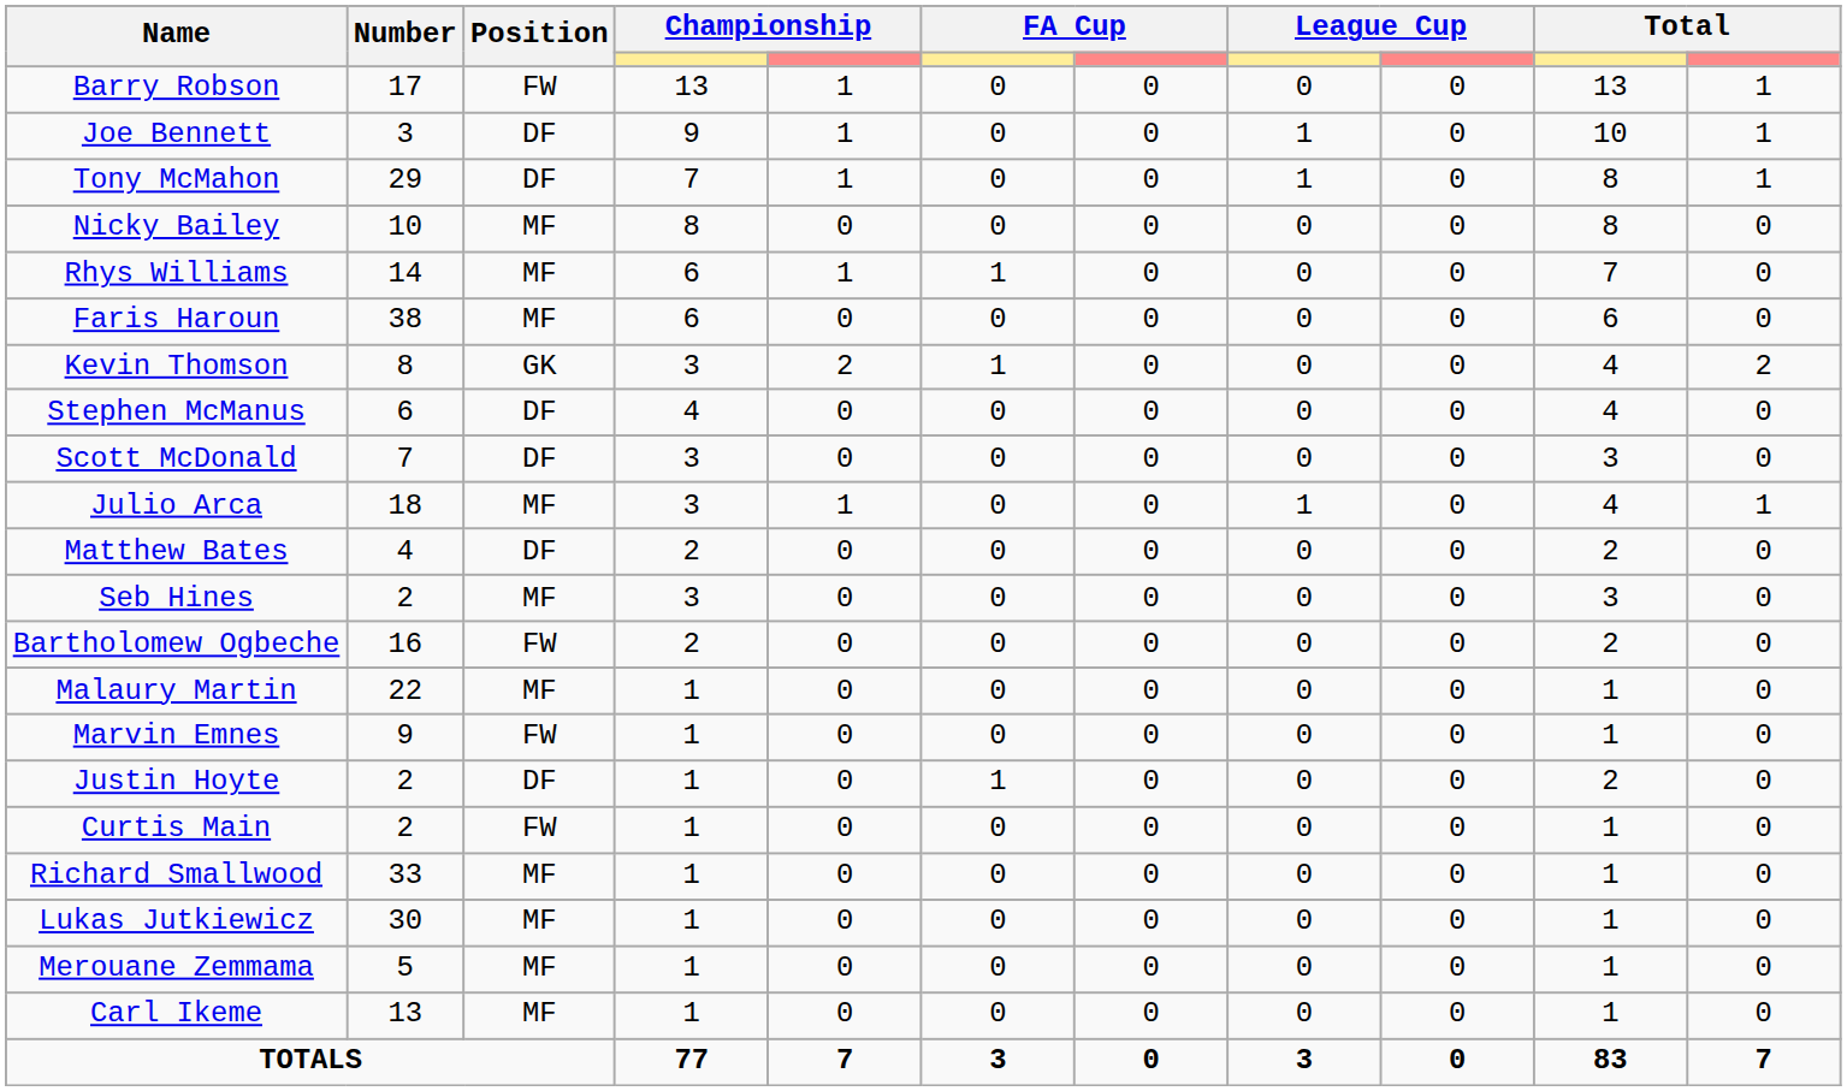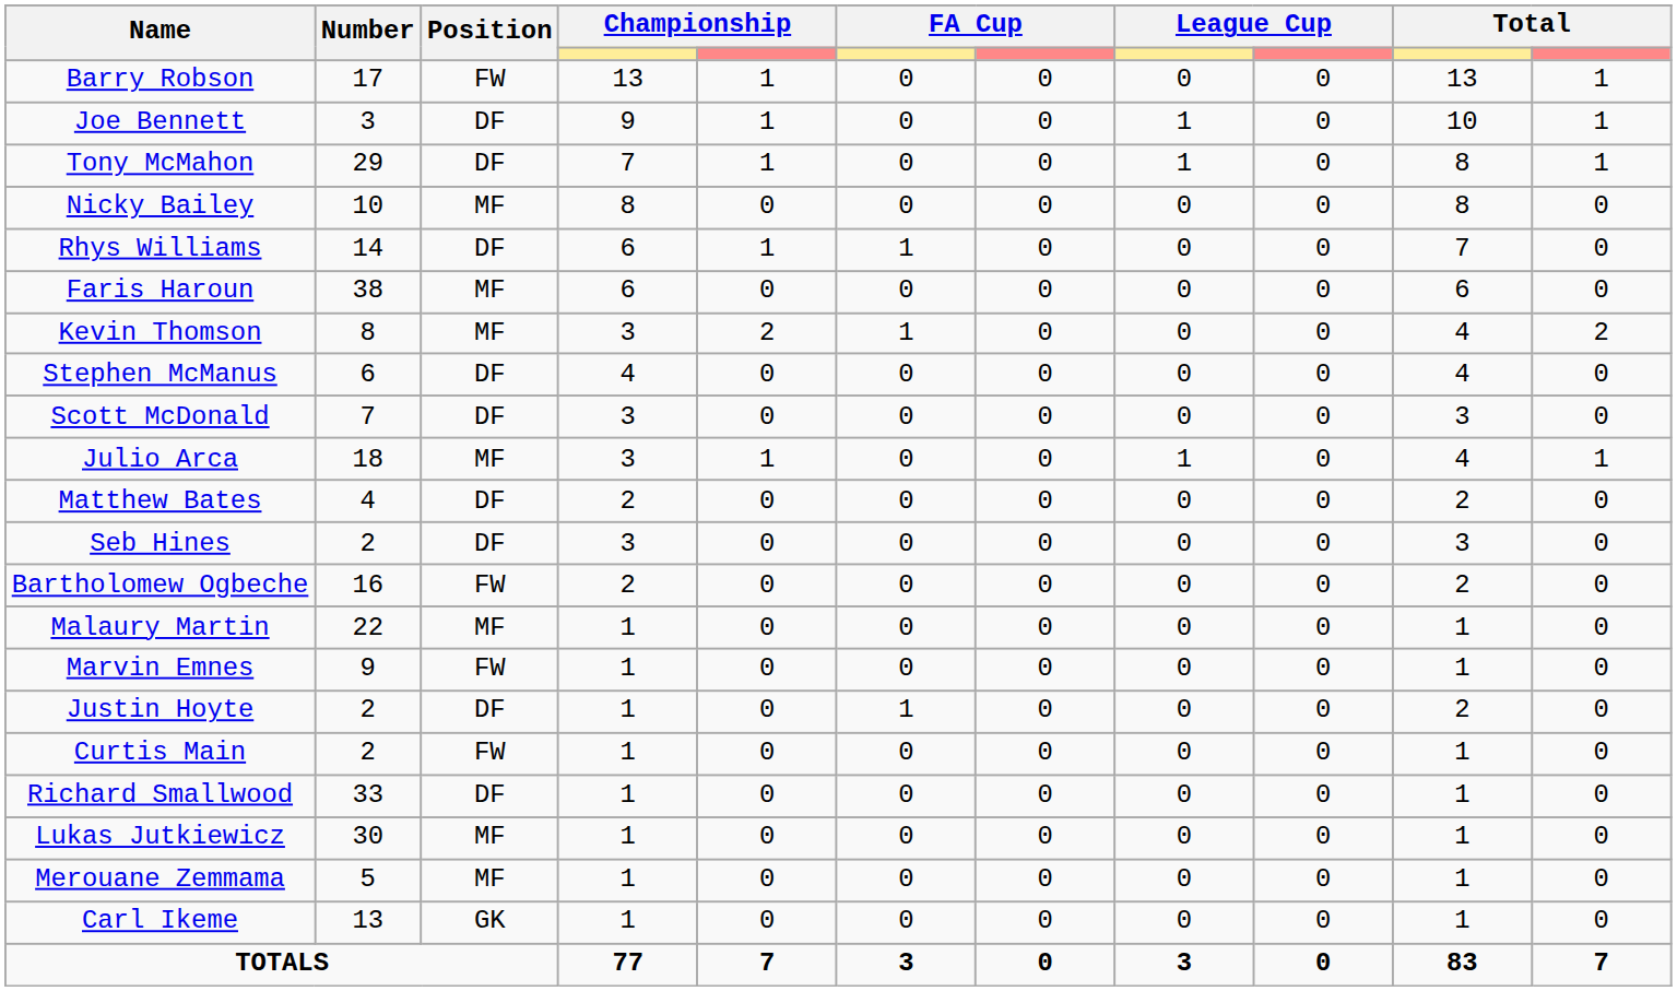Rhys Williams | Position: MF -> DF
Kevin Thomson | Position: GK -> MF
Seb Hines | Position: MF -> DF
Richard Smallwood | Position: MF -> DF
Carl Ikeme | Position: MF -> GK
